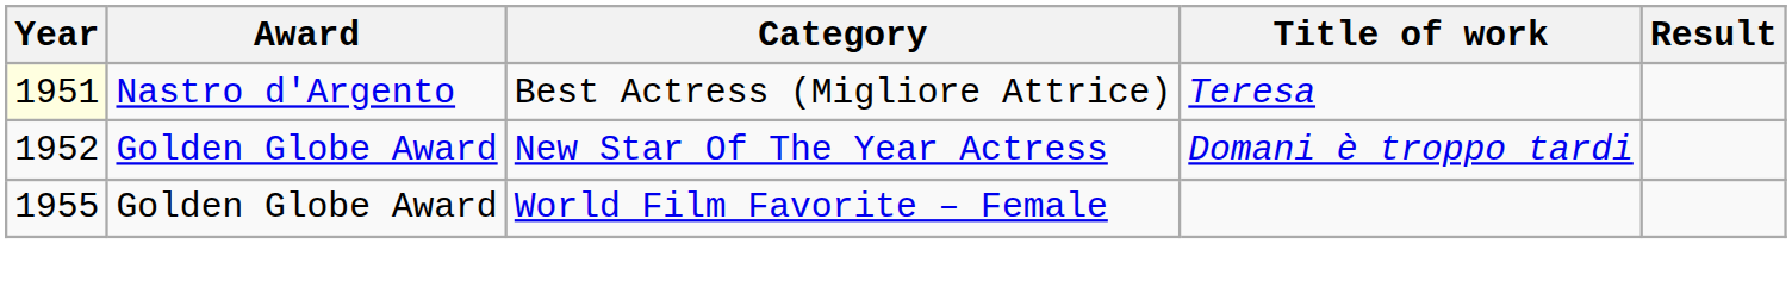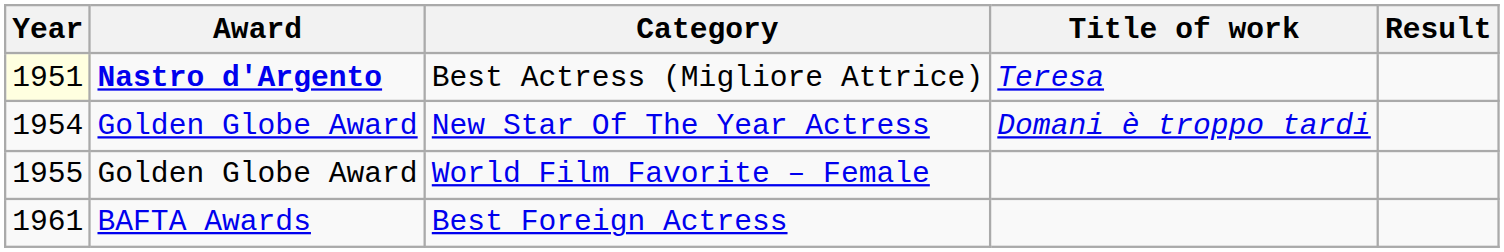Best Actress (Migliore Attrice) | Award: normal -> bold
New Star Of The Year Actress | Year: 1952 -> 1954
+ row: 1961 | BAFTA Awards | Best Foreign Actress
